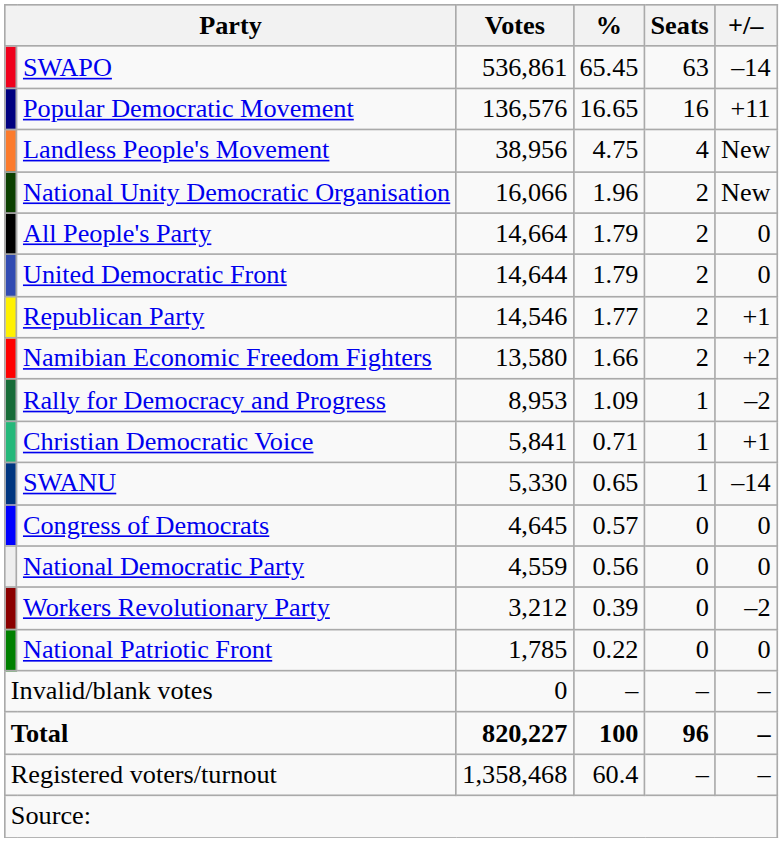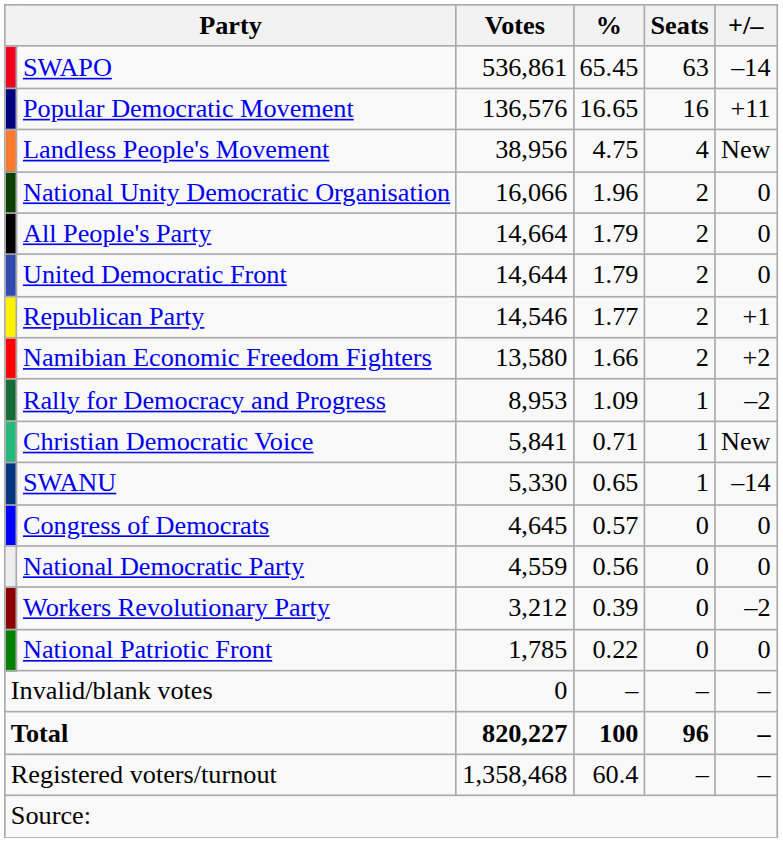National Unity Democratic Organisation | +/–: New -> 0
Christian Democratic Voice | +/–: +1 -> New
